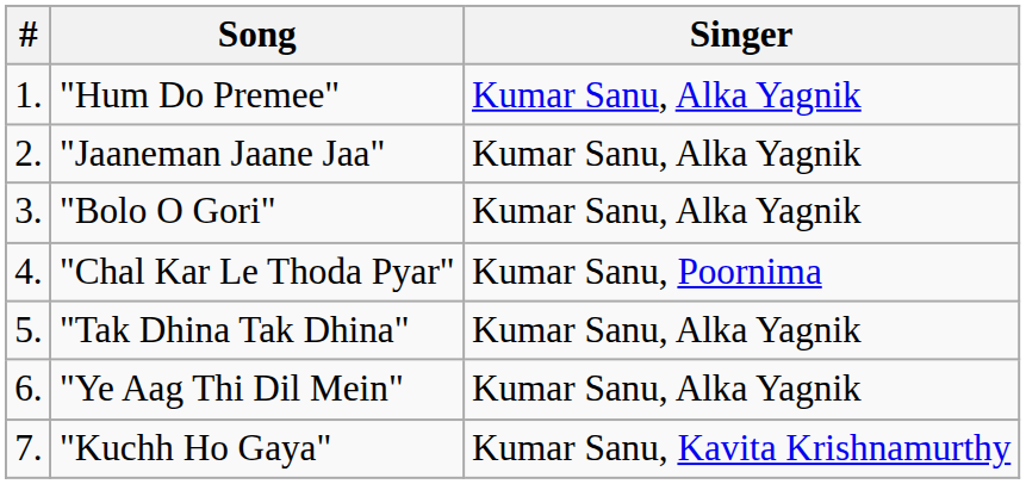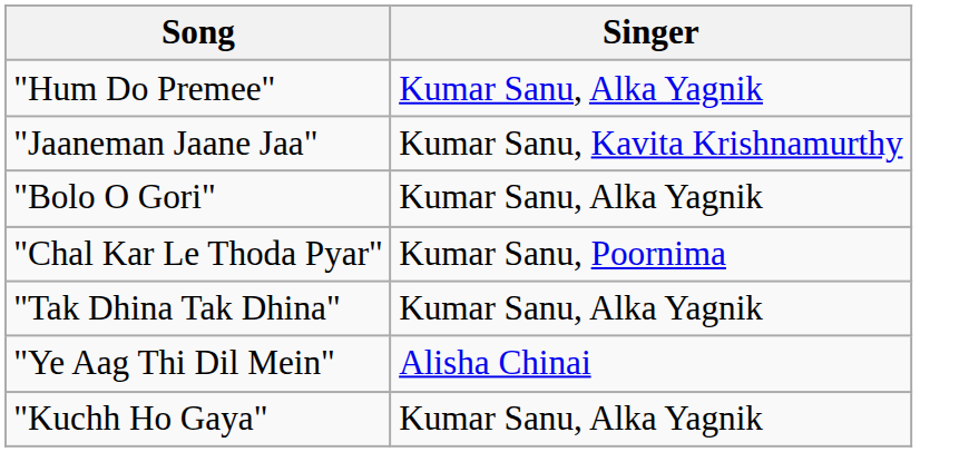- column: # | 1. | 2. | 3. | 4. | 5. | 6. | 7.
"Jaaneman Jaane Jaa" | Singer: Kumar Sanu, Alka Yagnik -> Kumar Sanu, Kavita Krishnamurthy
"Ye Aag Thi Dil Mein" | Singer: Kumar Sanu, Alka Yagnik -> Alisha Chinai
"Kuchh Ho Gaya" | Singer: Kumar Sanu, Kavita Krishnamurthy -> Kumar Sanu, Alka Yagnik
